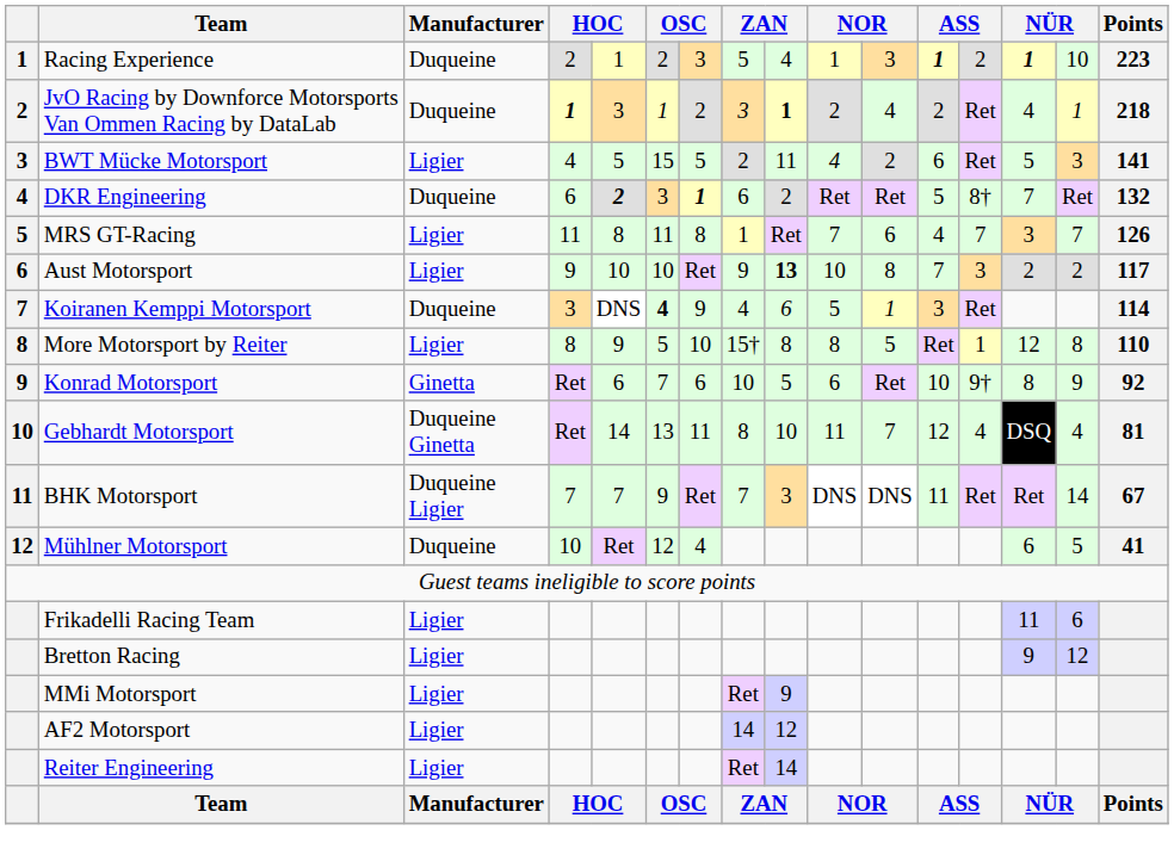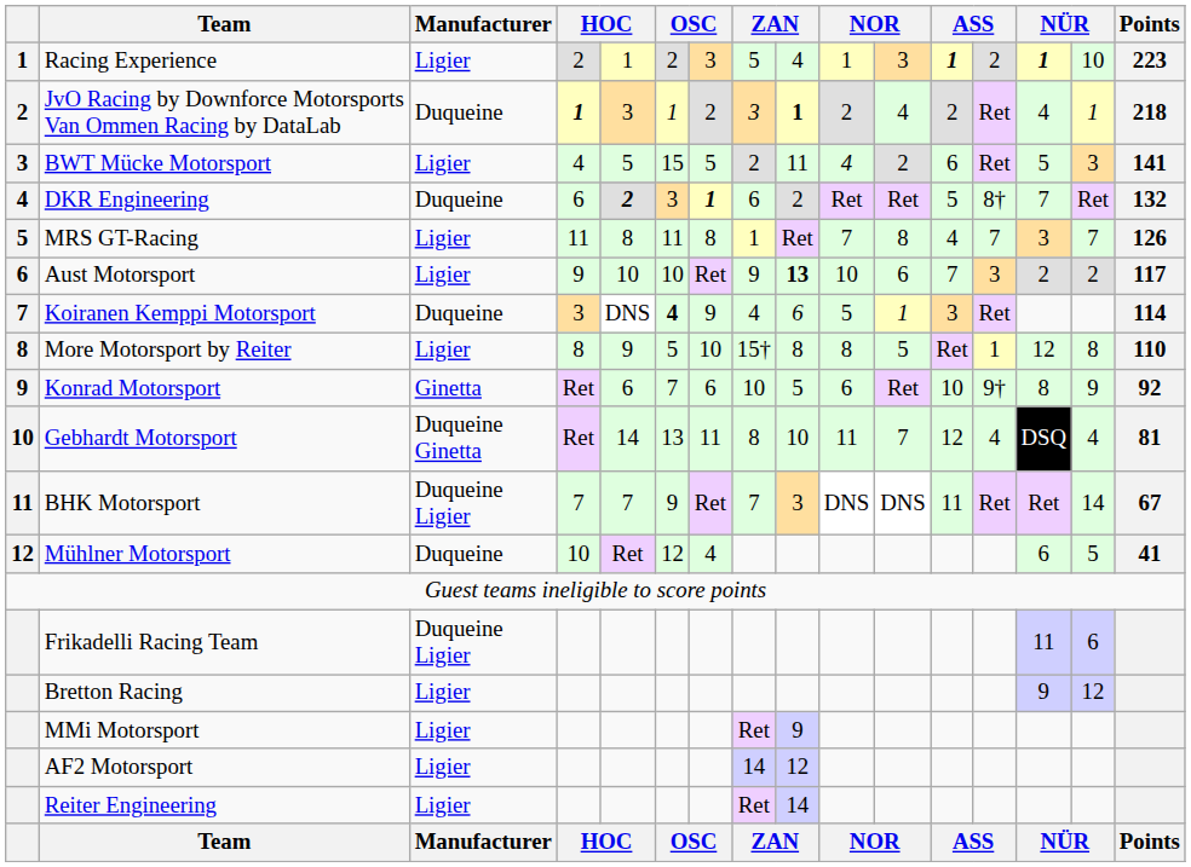Racing Experience | Manufacturer: Duqueine -> Ligier
MRS GT-Racing | column 11: 6 -> 8
Aust Motorsport | column 11: 8 -> 6
Frikadelli Racing Team | Manufacturer: Ligier -> Duqueine Ligier
